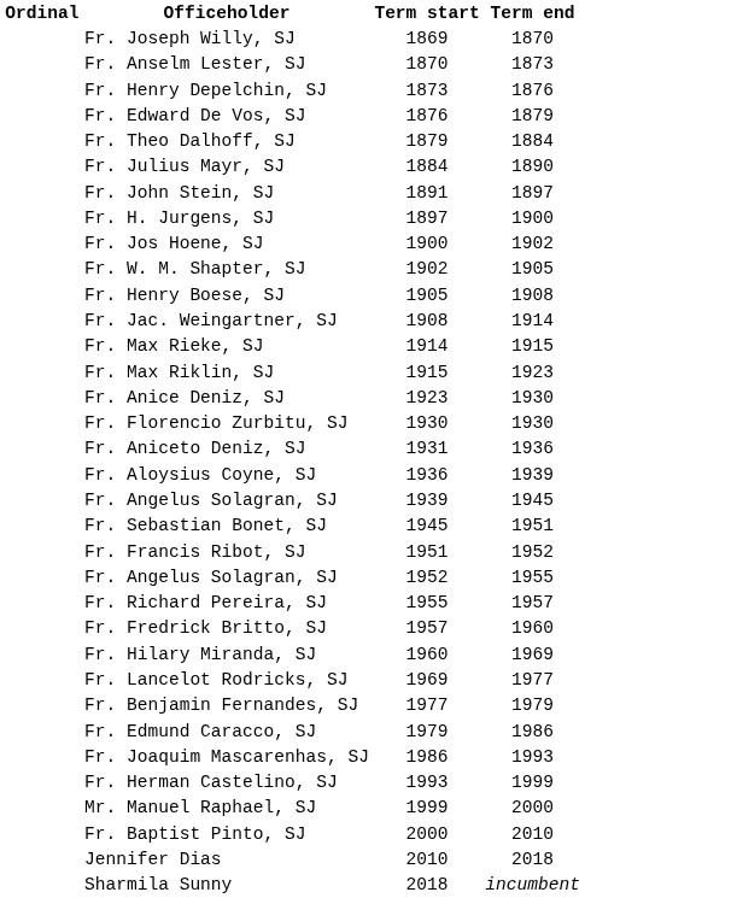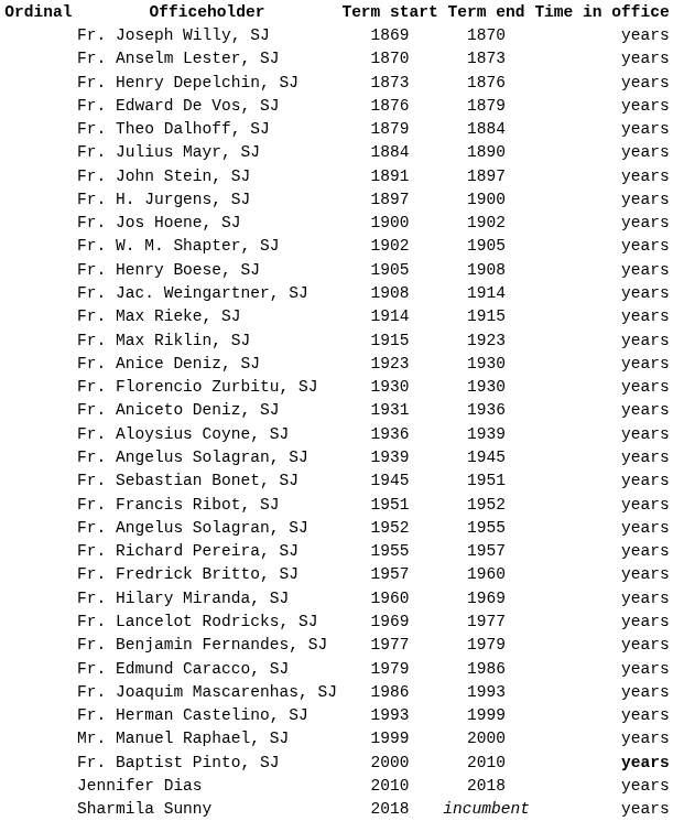+ column: Time in office | years | years | years | years | years | years | years | years | years | years | years | years | years | years | years | years | years | years | years | years | years | years | years | years | years | years | years | years | years | years | years | years | years | years
